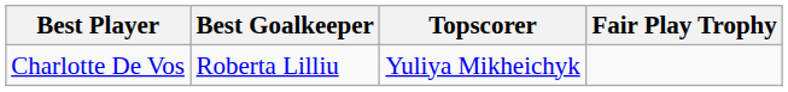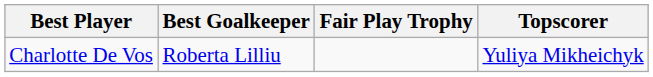columns swapped: Topscorer <-> Fair Play Trophy
